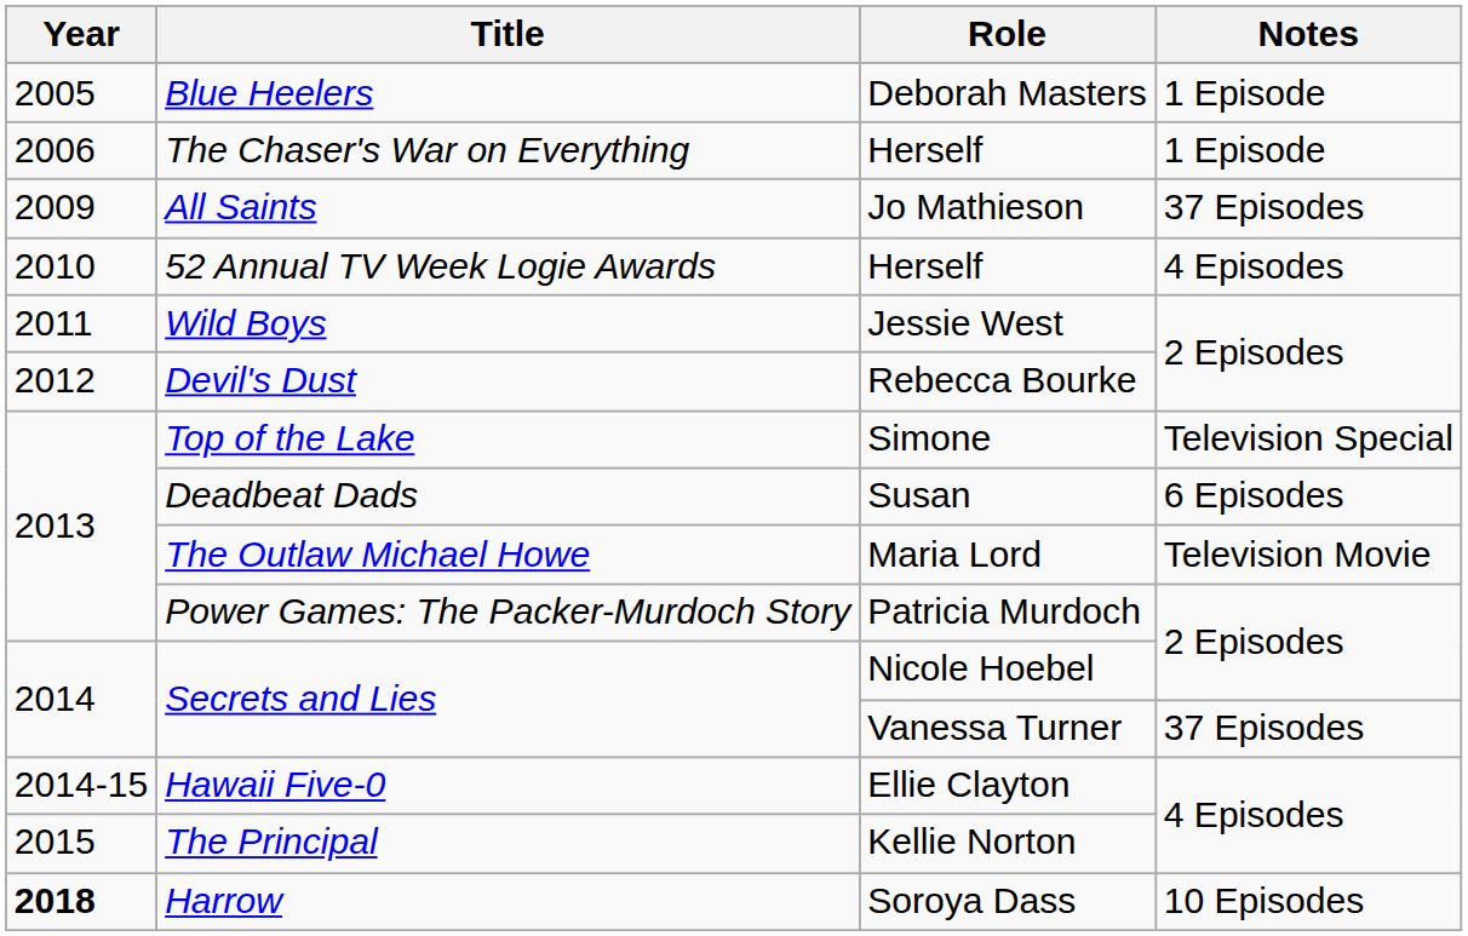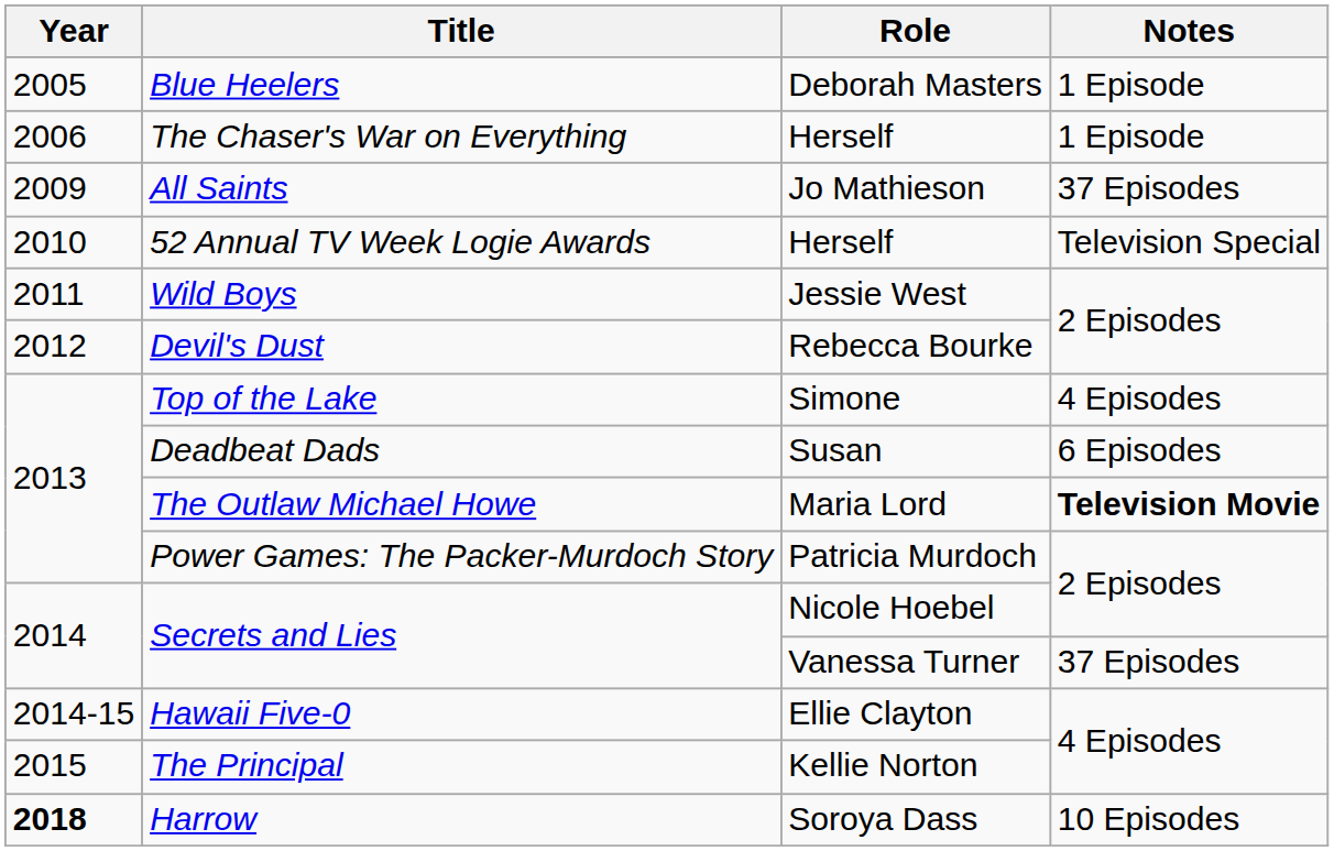52 Annual TV Week Logie Awards | Notes: 4 Episodes -> Television Special
Top of the Lake | Notes: Television Special -> 4 Episodes
The Outlaw Michael Howe | Notes: normal -> bold
